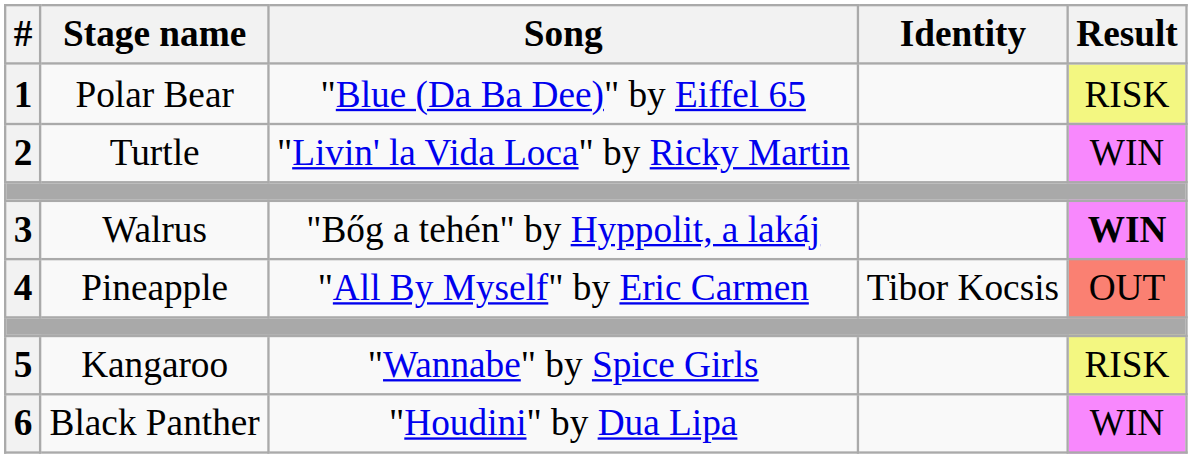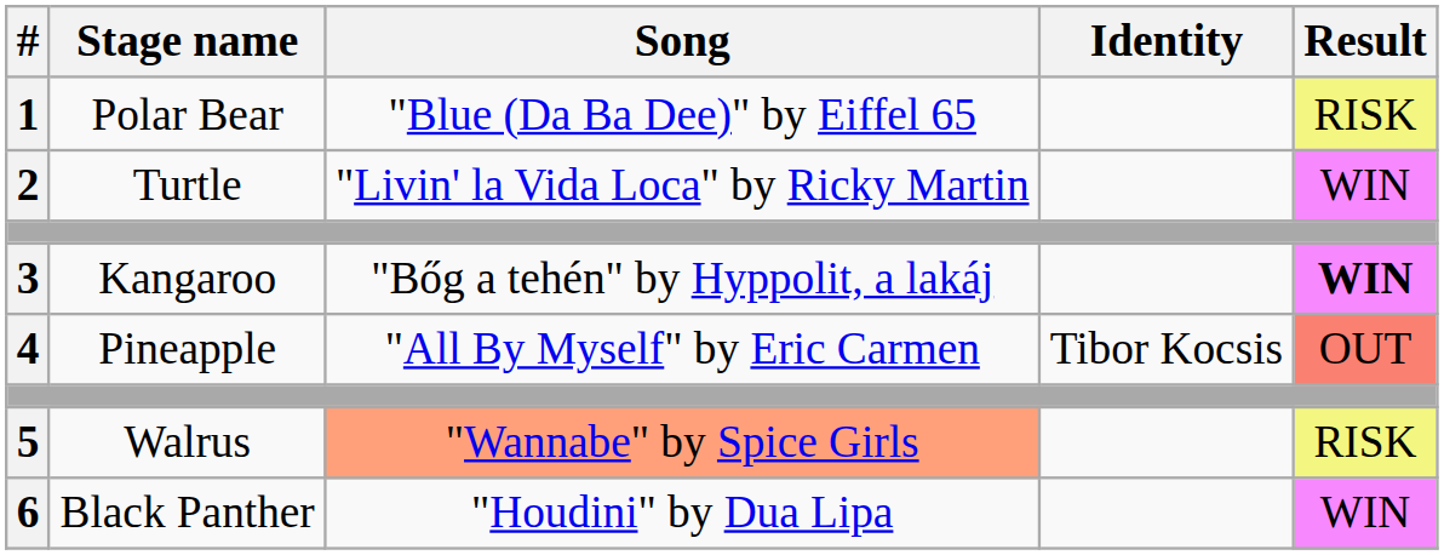3 | Stage name: Walrus -> Kangaroo
5 | Stage name: Kangaroo -> Walrus
5 | Song: no background -> lightsalmon background
